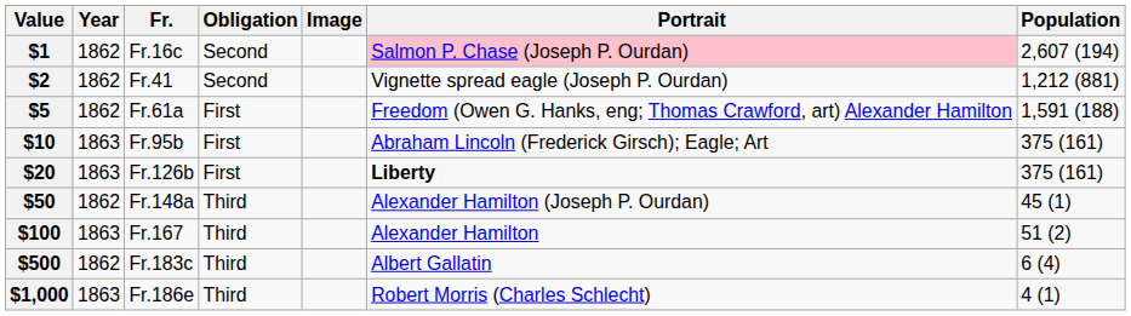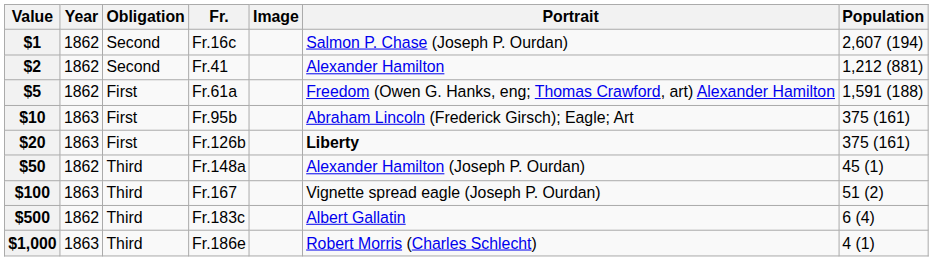columns swapped: Obligation <-> Fr.
$1 | Portrait: pink background -> no background
$2 | Portrait: Vignette spread eagle (Joseph P. Ourdan) -> Alexander Hamilton
$100 | Portrait: Alexander Hamilton -> Vignette spread eagle (Joseph P. Ourdan)
